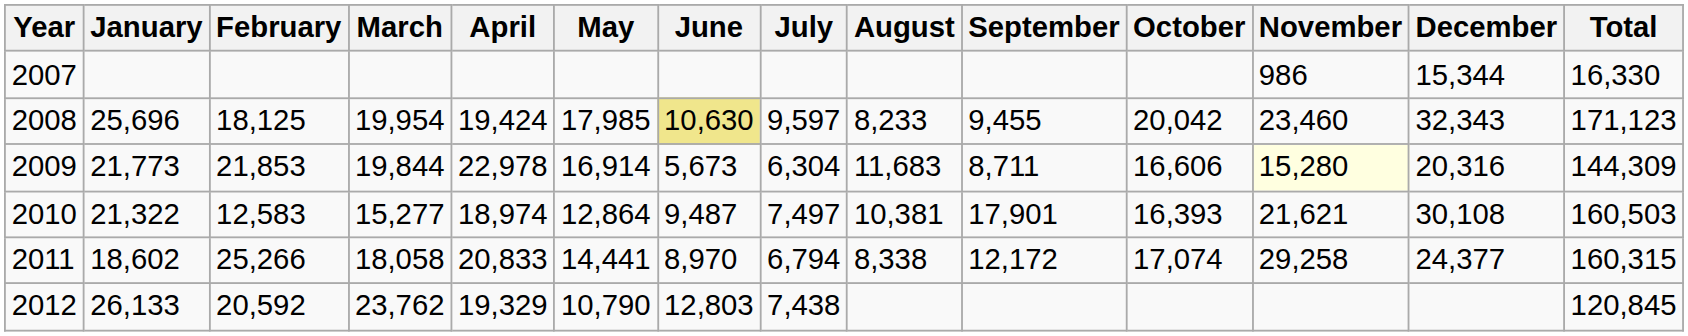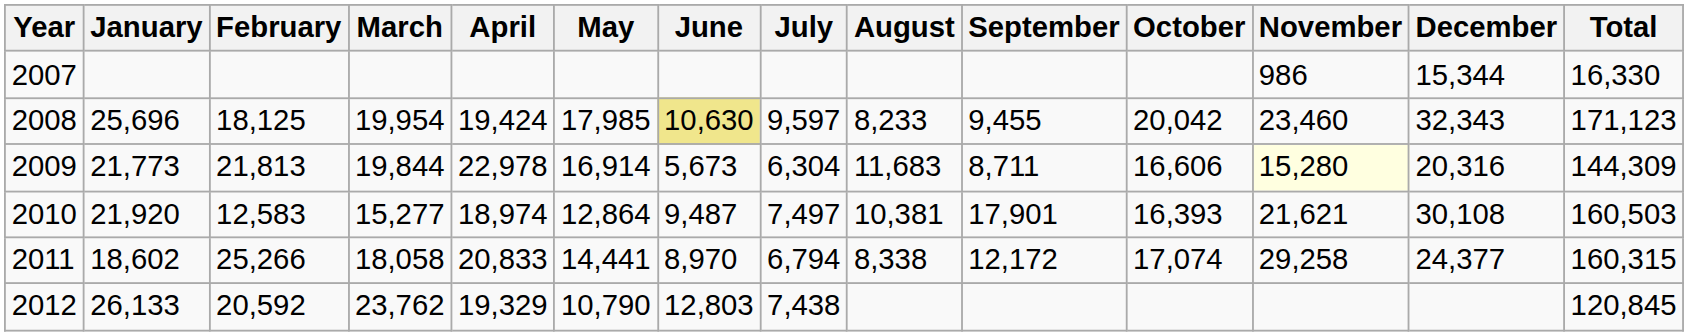2009 | February: 21,853 -> 21,813
2010 | January: 21,322 -> 21,920
